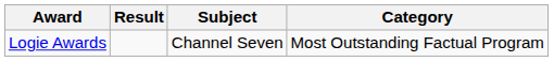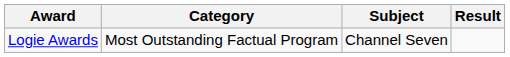columns swapped: Category <-> Result
